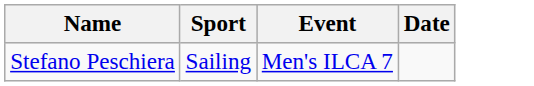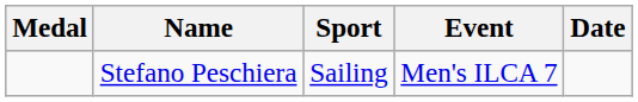+ column: Medal
